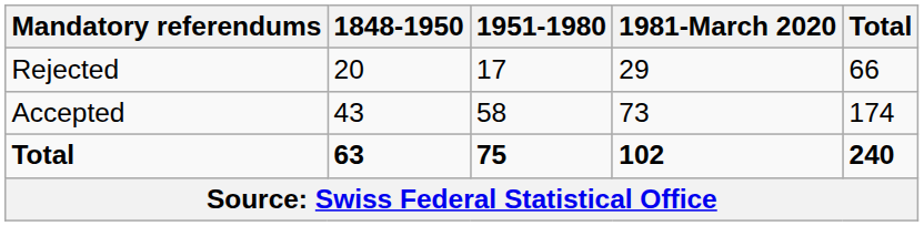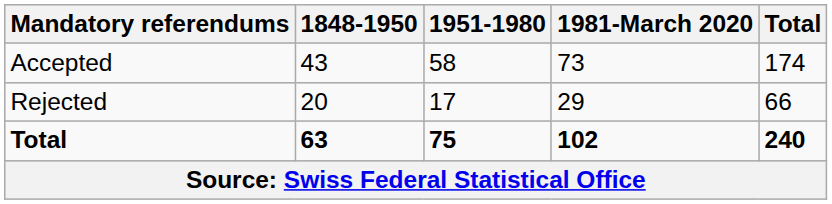rows swapped: Accepted <-> Rejected
